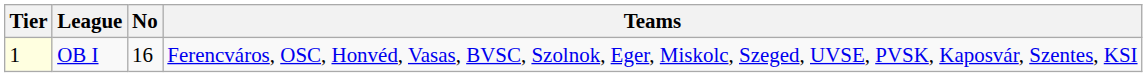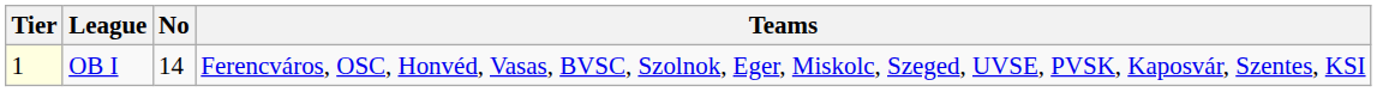OB I | No: 16 -> 14
